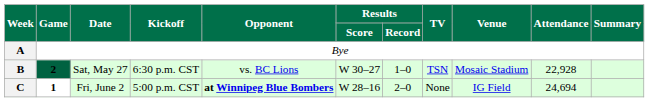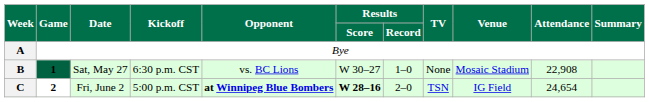B | Game: 2 -> 1
B | TV: TSN -> None
B | Attendance: 22,928 -> 22,908
C | Game: 1 -> 2
C | Results / Score: normal -> bold
C | TV: None -> TSN
C | Attendance: 24,694 -> 24,654
